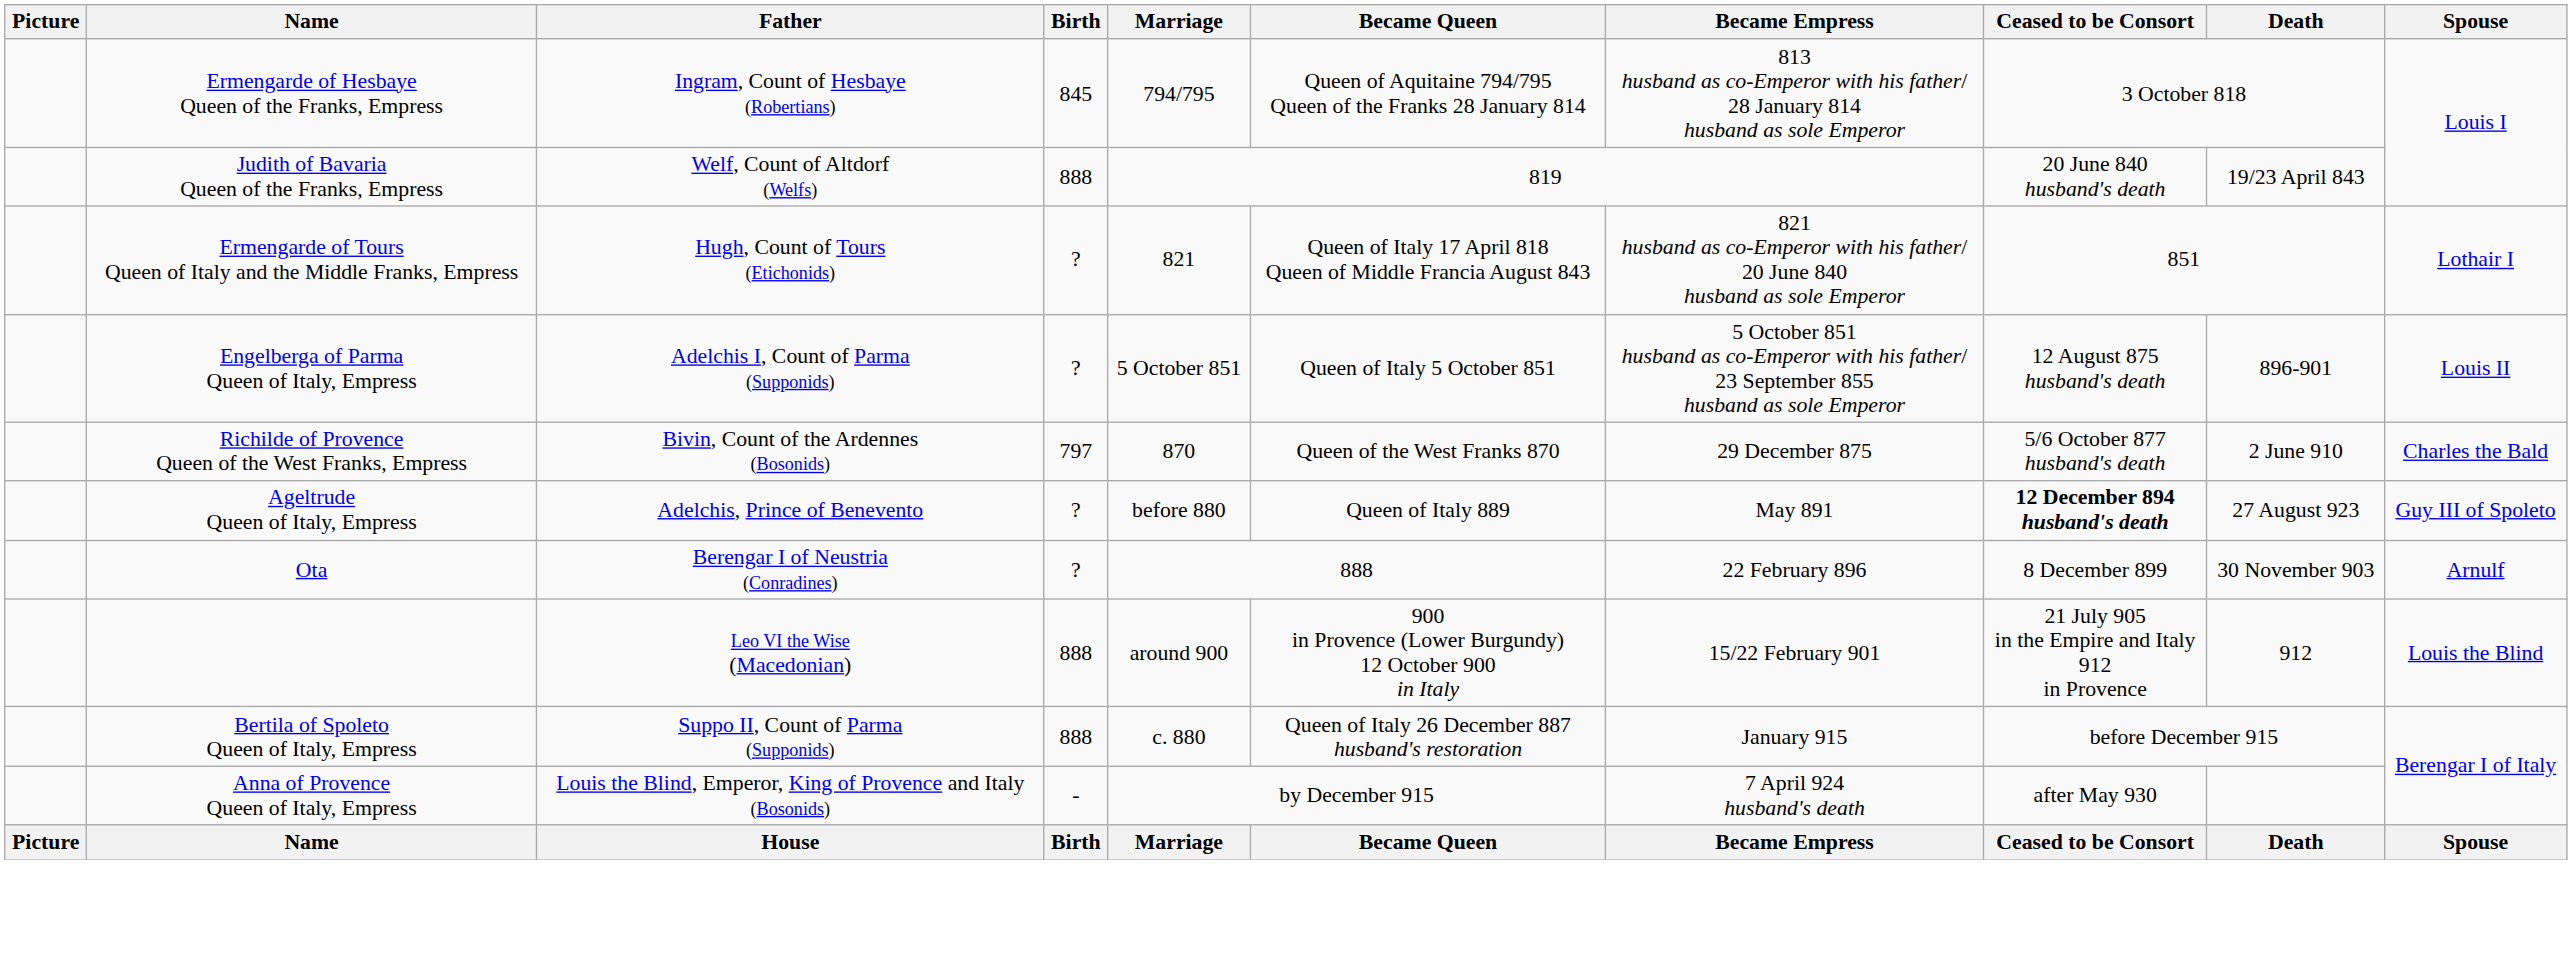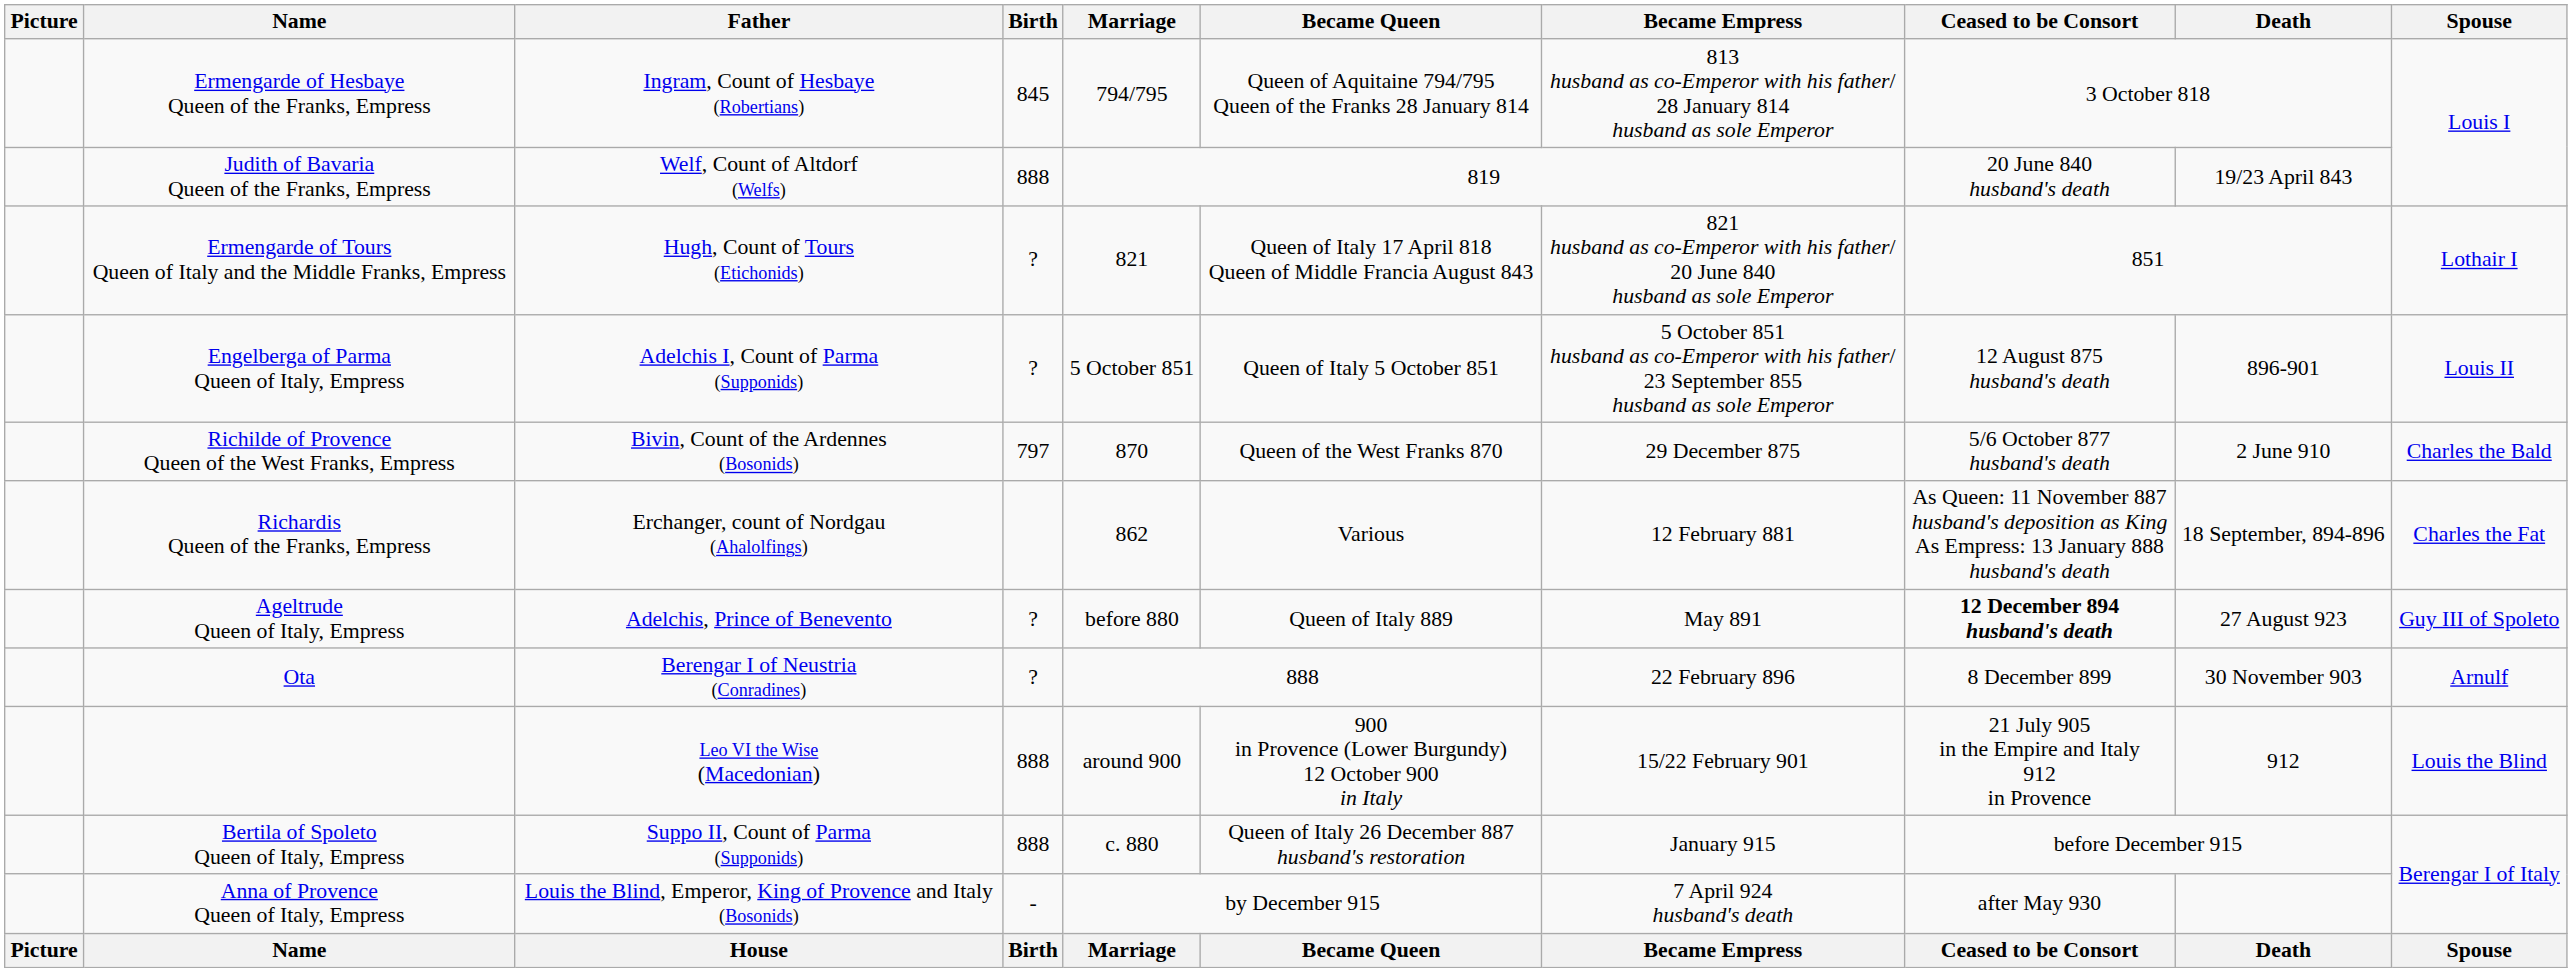+ row: Richardis Queen of the Franks, Empress | Erchanger, count of Nordgau (Ahalolfings) | 862 | Various | 12 February 881 | As Queen: 11 November 887 husband's deposition as King As Empress: 13 January 888 husband's death | 18 September, 894-896 | Charles the Fat
